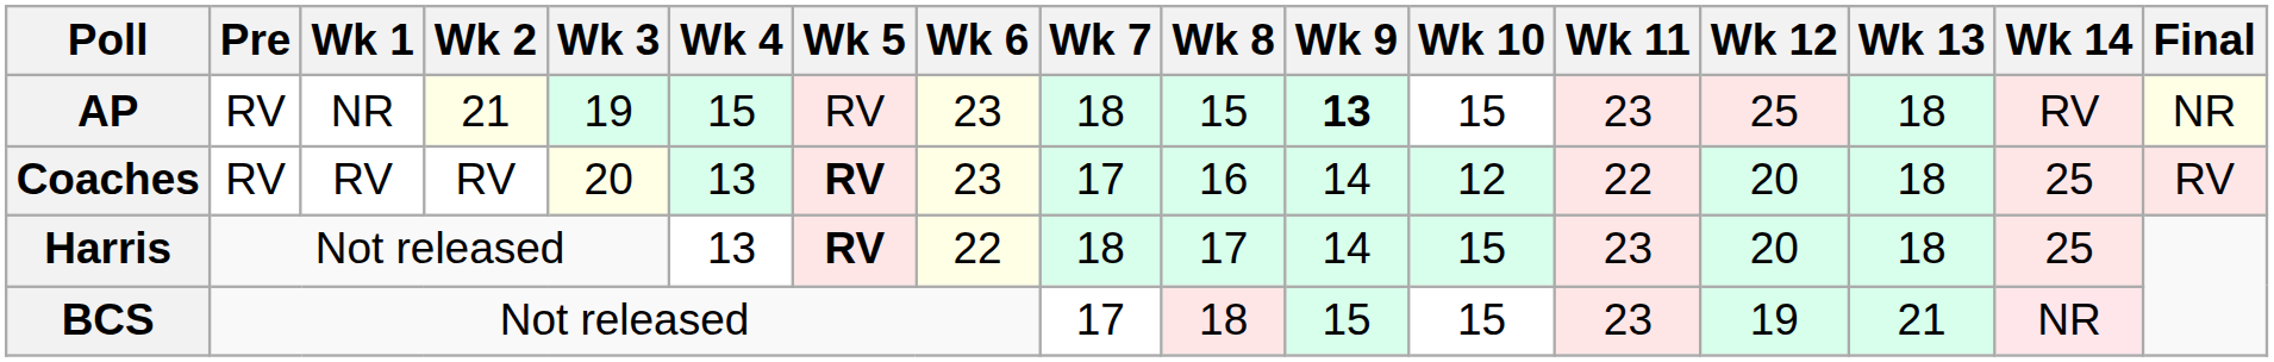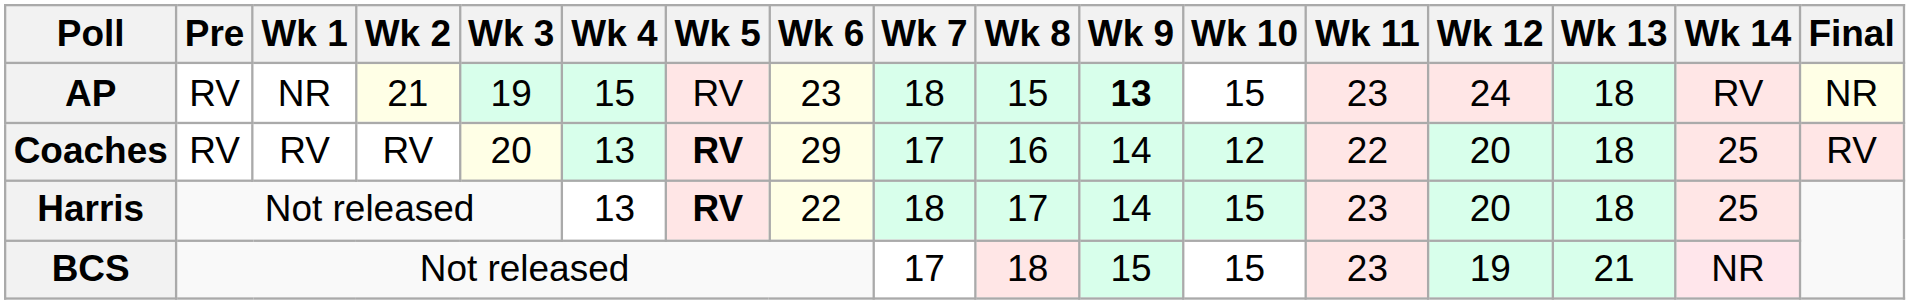AP | Wk 12: 25 -> 24
Coaches | Wk 6: 23 -> 29
